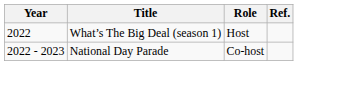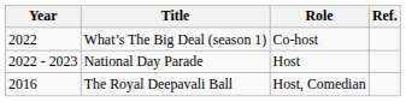What’s The Big Deal (season 1) | Role: Host -> Co-host
National Day Parade | Role: Co-host -> Host
+ row: 2016 | The Royal Deepavali Ball | Host, Comedian
